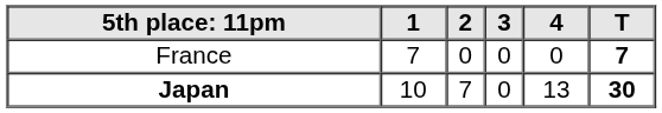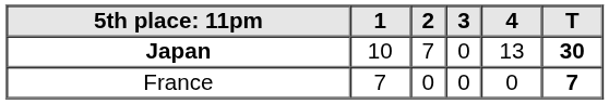rows swapped: France <-> Japan
